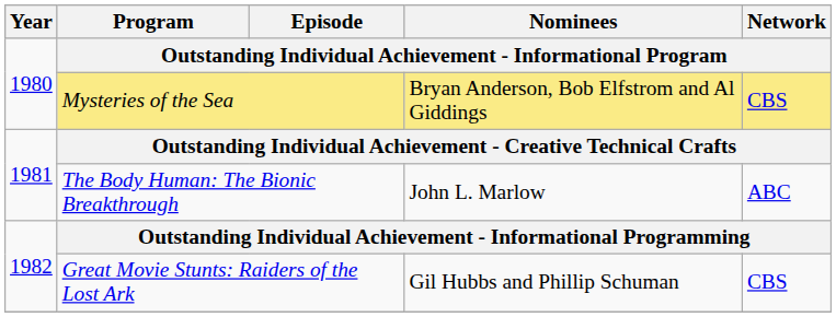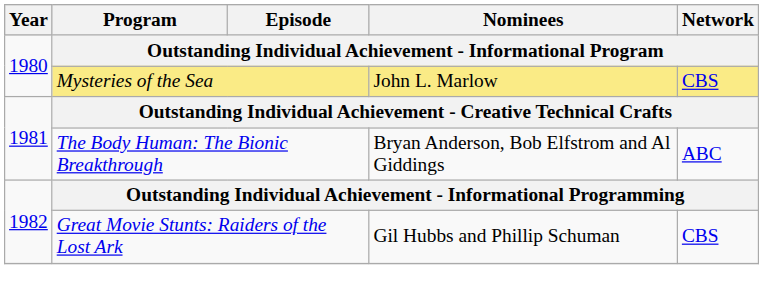Mysteries of the Sea | Nominees: Bryan Anderson, Bob Elfstrom and Al Giddings -> John L. Marlow
The Body Human: The Bionic Breakthrough | Nominees: John L. Marlow -> Bryan Anderson, Bob Elfstrom and Al Giddings
